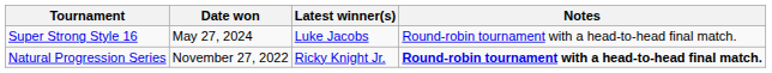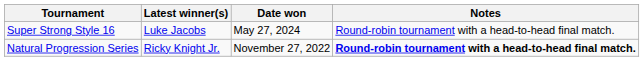columns swapped: Latest winner(s) <-> Date won
